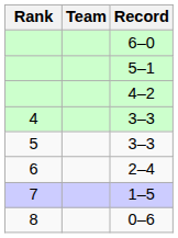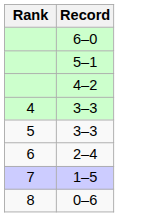- column: Team
